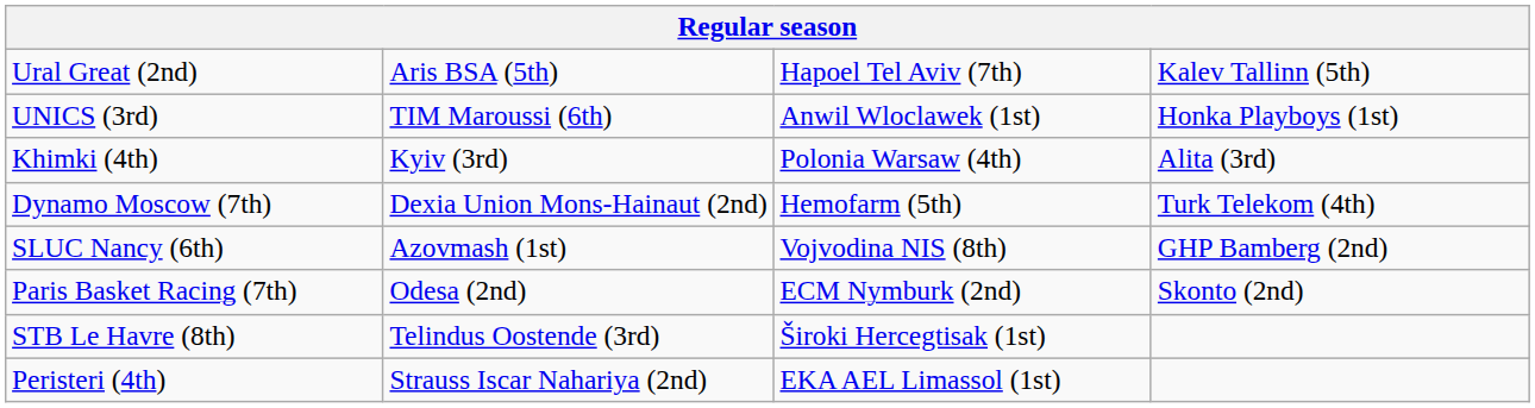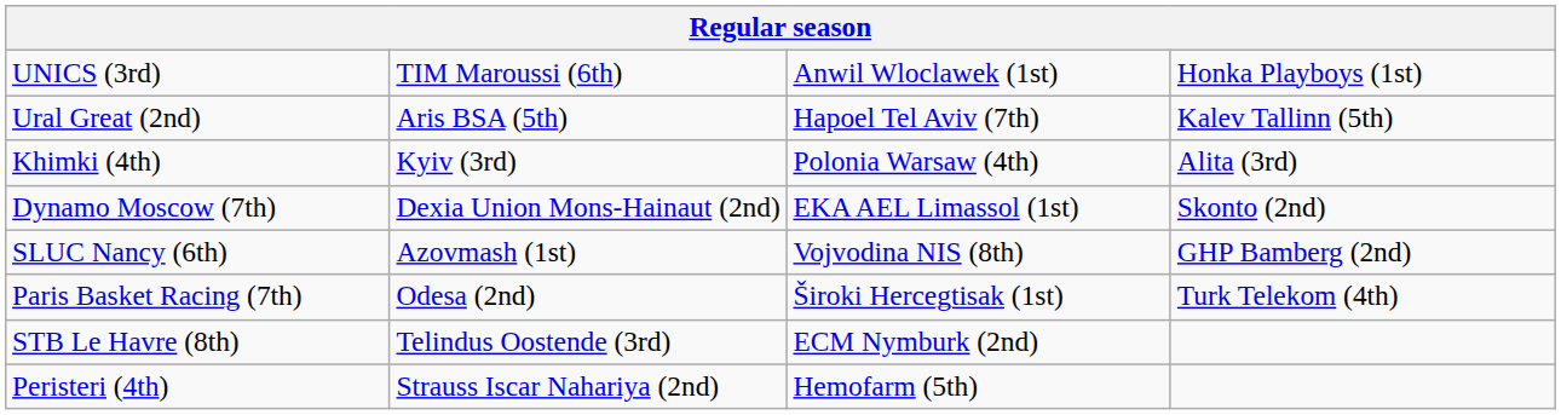rows swapped: Ural Great (2nd) <-> UNICS (3rd)
Dynamo Moscow (7th) | column 3: Hemofarm (5th) -> EKA AEL Limassol (1st)
Dynamo Moscow (7th) | column 4: Turk Telekom (4th) -> Skonto (2nd)
Paris Basket Racing (7th) | column 3: ECM Nymburk (2nd) -> Široki Hercegtisak (1st)
Paris Basket Racing (7th) | column 4: Skonto (2nd) -> Turk Telekom (4th)
STB Le Havre (8th) | column 3: Široki Hercegtisak (1st) -> ECM Nymburk (2nd)
Peristeri (4th) | column 3: EKA AEL Limassol (1st) -> Hemofarm (5th)
